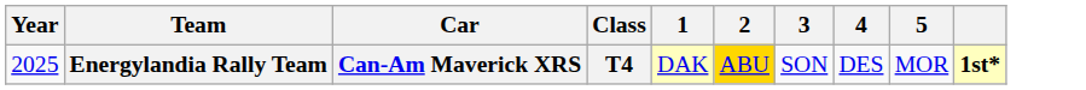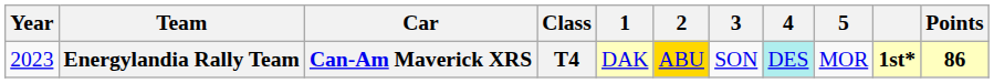+ column: Points | 86
Energylandia Rally Team | Year: 2025 -> 2023
Energylandia Rally Team | 4: no background -> paleturquoise background
